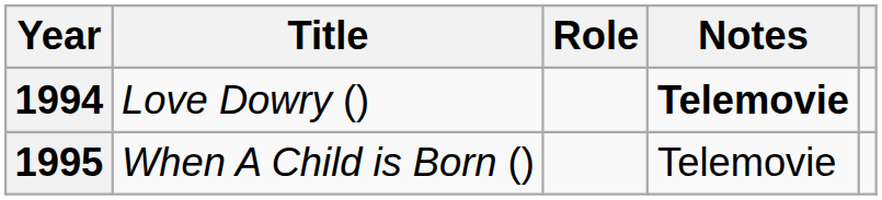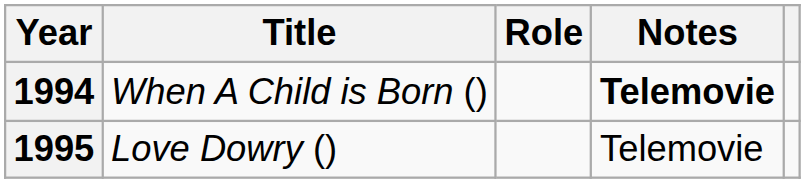1994 | Title: Love Dowry () -> When A Child is Born ()
1995 | Title: When A Child is Born () -> Love Dowry ()
